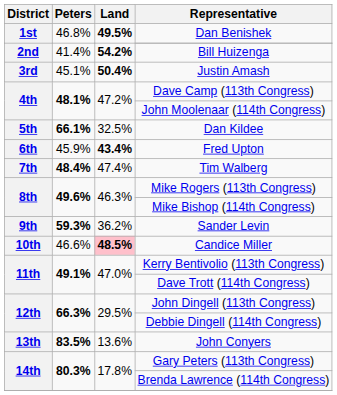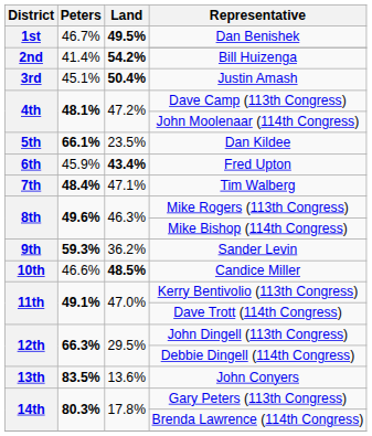Dan Benishek | Peters: 46.8% -> 46.7%
Dan Kildee | Land: 32.5% -> 23.5%
Tim Walberg | Land: 47.4% -> 47.1%
Candice Miller | Land: pink background -> no background
